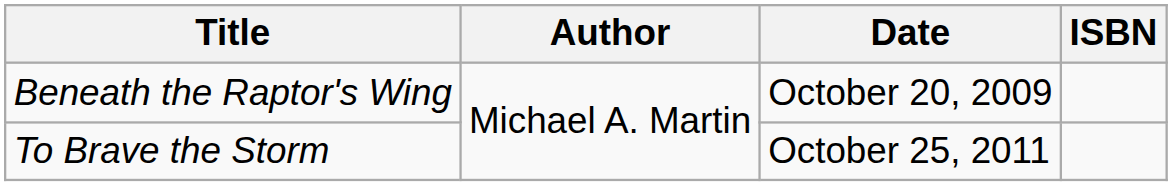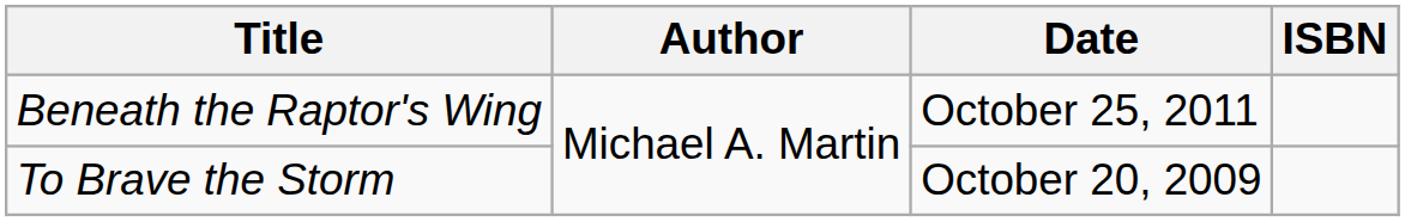Beneath the Raptor's Wing | Date: October 20, 2009 -> October 25, 2011
To Brave the Storm | Date: October 25, 2011 -> October 20, 2009
